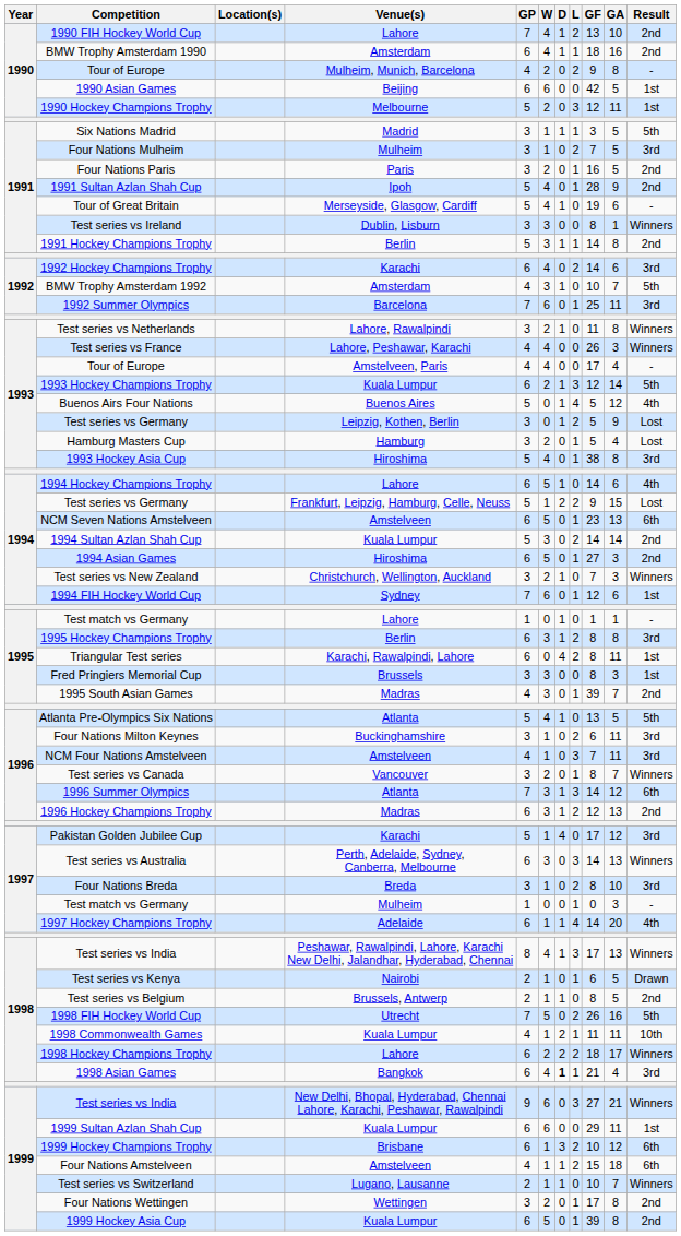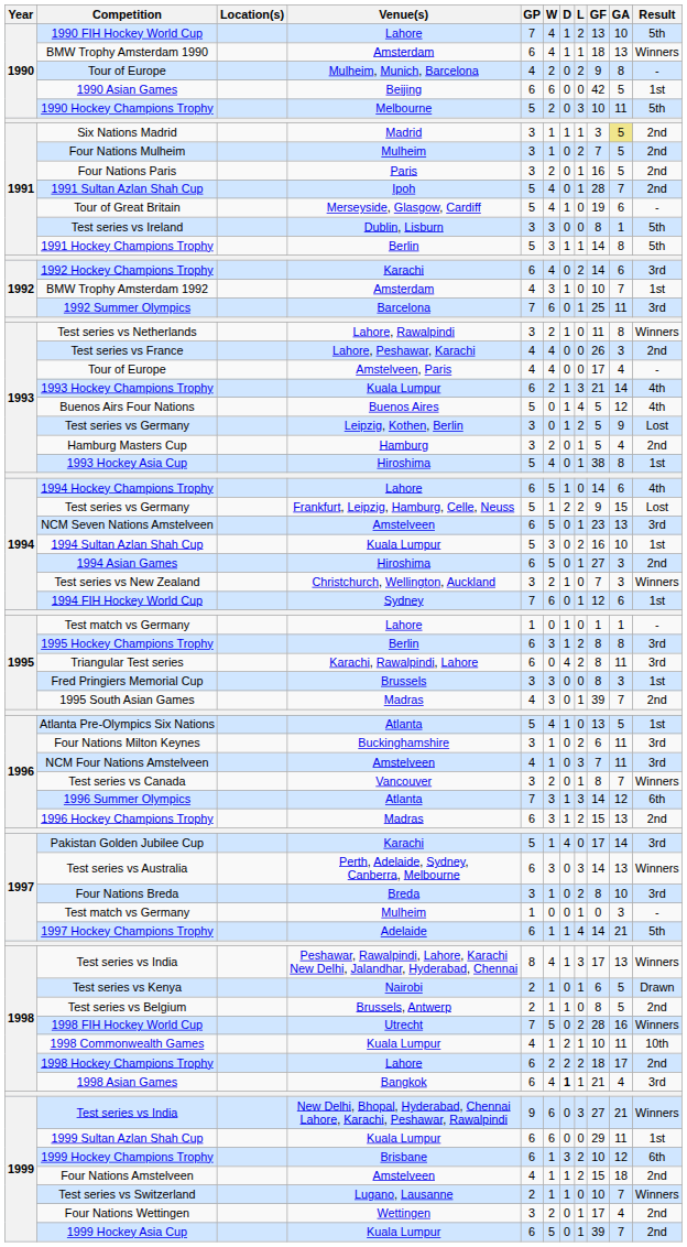1990 FIH Hockey World Cup | Result: 2nd -> 5th
BMW Trophy Amsterdam 1990 | GA: 16 -> 13
BMW Trophy Amsterdam 1990 | Result: 2nd -> Winners
1990 Hockey Champions Trophy | GF: 12 -> 10
1990 Hockey Champions Trophy | Result: 1st -> 5th
Six Nations Madrid | GA: no background -> khaki background
Six Nations Madrid | Result: 5th -> 2nd
Four Nations Mulheim | Result: 3rd -> 2nd
1991 Sultan Azlan Shah Cup | GA: 9 -> 7
Test series vs Ireland | Result: Winners -> 5th
1991 Hockey Champions Trophy | Result: 2nd -> 5th
BMW Trophy Amsterdam 1992 | Result: 5th -> 1st
Test series vs France | Result: Winners -> 2nd
1993 Hockey Champions Trophy | GF: 12 -> 21
1993 Hockey Champions Trophy | Result: 5th -> 4th
Hamburg Masters Cup | Result: Lost -> 2nd
1993 Hockey Asia Cup | Result: 3rd -> 1st
NCM Seven Nations Amstelveen | Result: 6th -> 3rd
1994 Sultan Azlan Shah Cup | GF: 14 -> 16
1994 Sultan Azlan Shah Cup | GA: 14 -> 10
1994 Sultan Azlan Shah Cup | Result: 2nd -> 1st
Triangular Test series | Result: 1st -> 3rd
Atlanta Pre-Olympics Six Nations | Result: 5th -> 1st
1996 Hockey Champions Trophy | GF: 12 -> 15
Pakistan Golden Jubilee Cup | GA: 12 -> 14
1997 Hockey Champions Trophy | GA: 20 -> 21
1997 Hockey Champions Trophy | Result: 4th -> 5th
1998 FIH Hockey World Cup | GF: 26 -> 28
1998 FIH Hockey World Cup | Result: 5th -> Winners
1998 Commonwealth Games | GF: 11 -> 10
1998 Hockey Champions Trophy | Result: Winners -> 2nd
Four Nations Amstelveen | Result: 6th -> 2nd
Four Nations Wettingen | GA: 8 -> 4
1999 Hockey Asia Cup | GA: 8 -> 7
